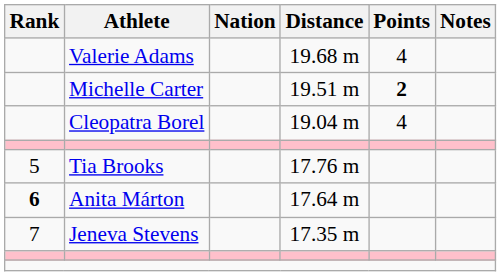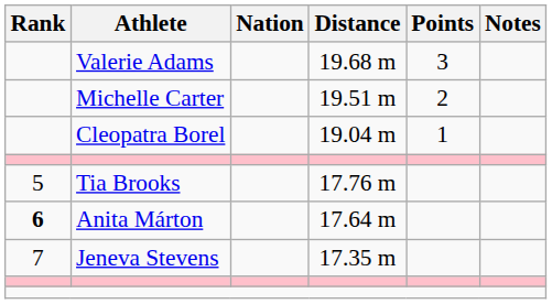Valerie Adams | Points: 4 -> 3
Michelle Carter | Points: bold -> normal
Cleopatra Borel | Points: 4 -> 1
